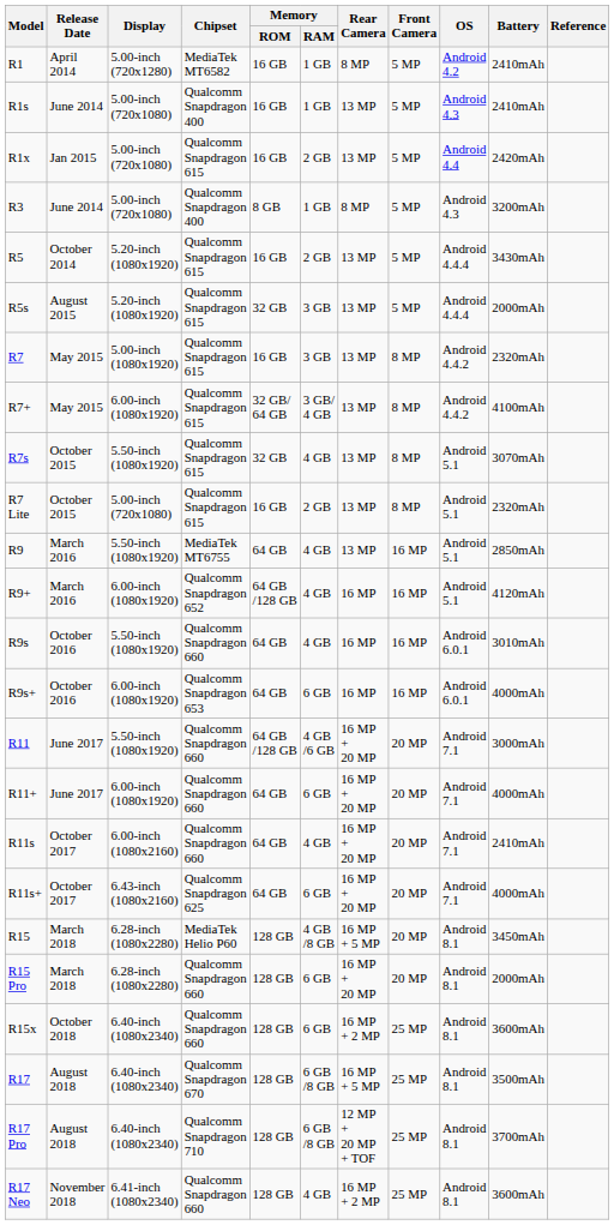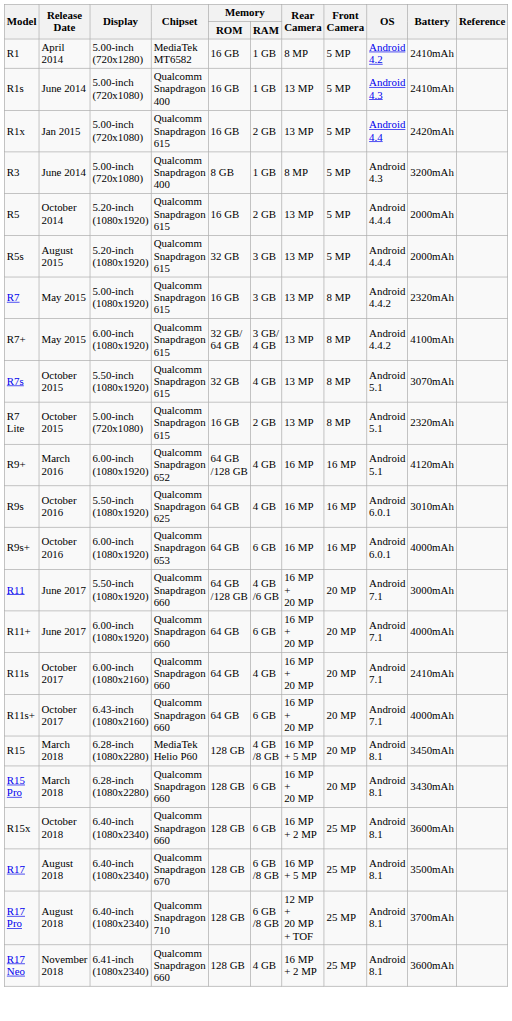R5 | Battery: 3430mAh -> 2000mAh
- row: R9 | March 2016 | 5.50-inch (1080x1920) | MediaTek MT6755 | 64 GB | 4 GB | 13 MP | 16 MP | Android 5.1 | 2850mAh
R9s | Chipset: Qualcomm Snapdragon 660 -> Qualcomm Snapdragon 625
R11s+ | Chipset: Qualcomm Snapdragon 625 -> Qualcomm Snapdragon 660
R15 Pro | Battery: 2000mAh -> 3430mAh
